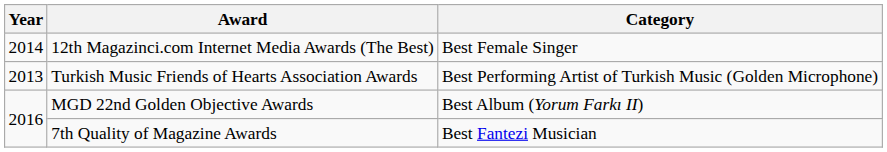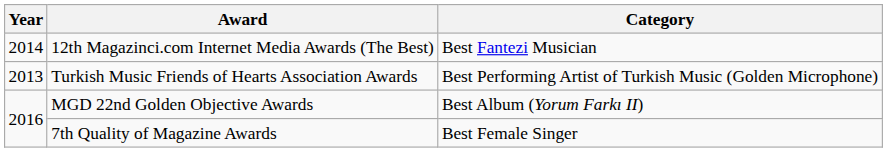12th Magazinci.com Internet Media Awards (The Best) | Category: Best Female Singer -> Best Fantezi Musician
7th Quality of Magazine Awards | Category: Best Fantezi Musician -> Best Female Singer
